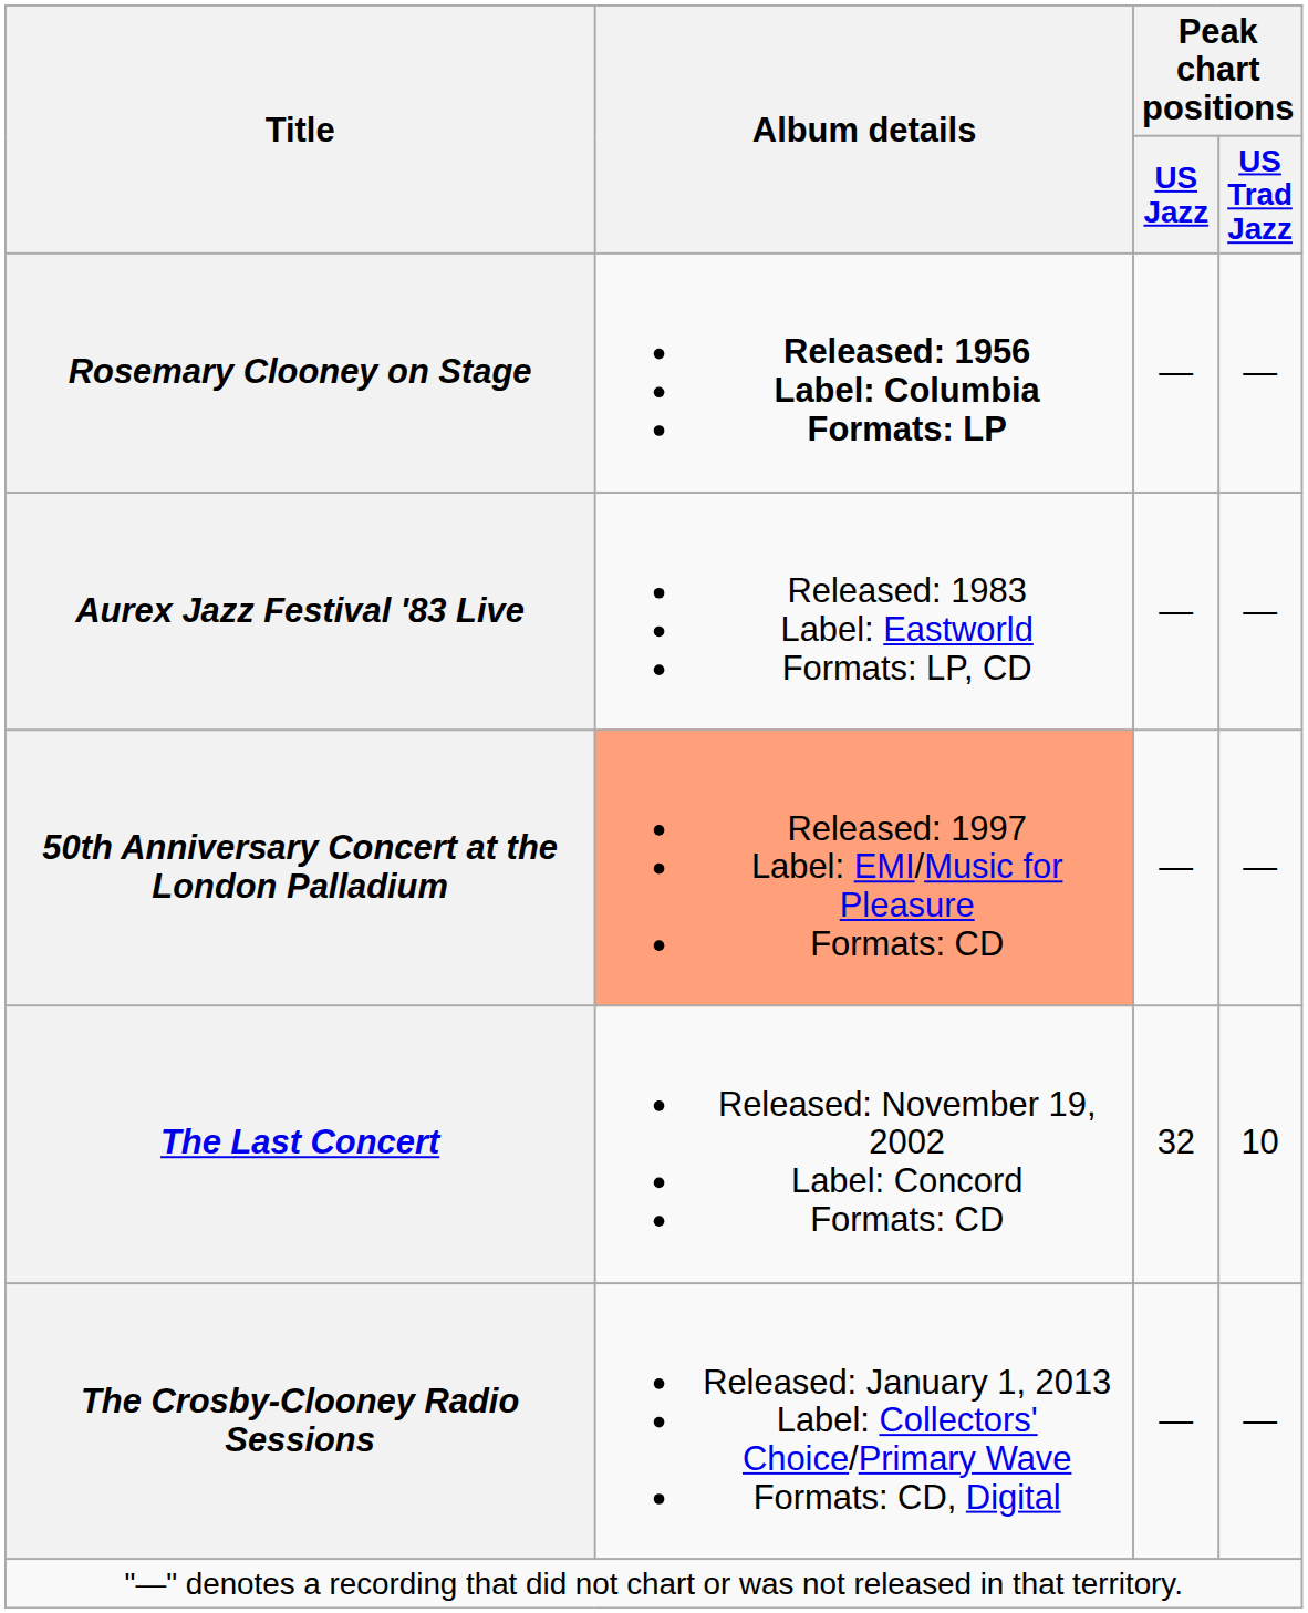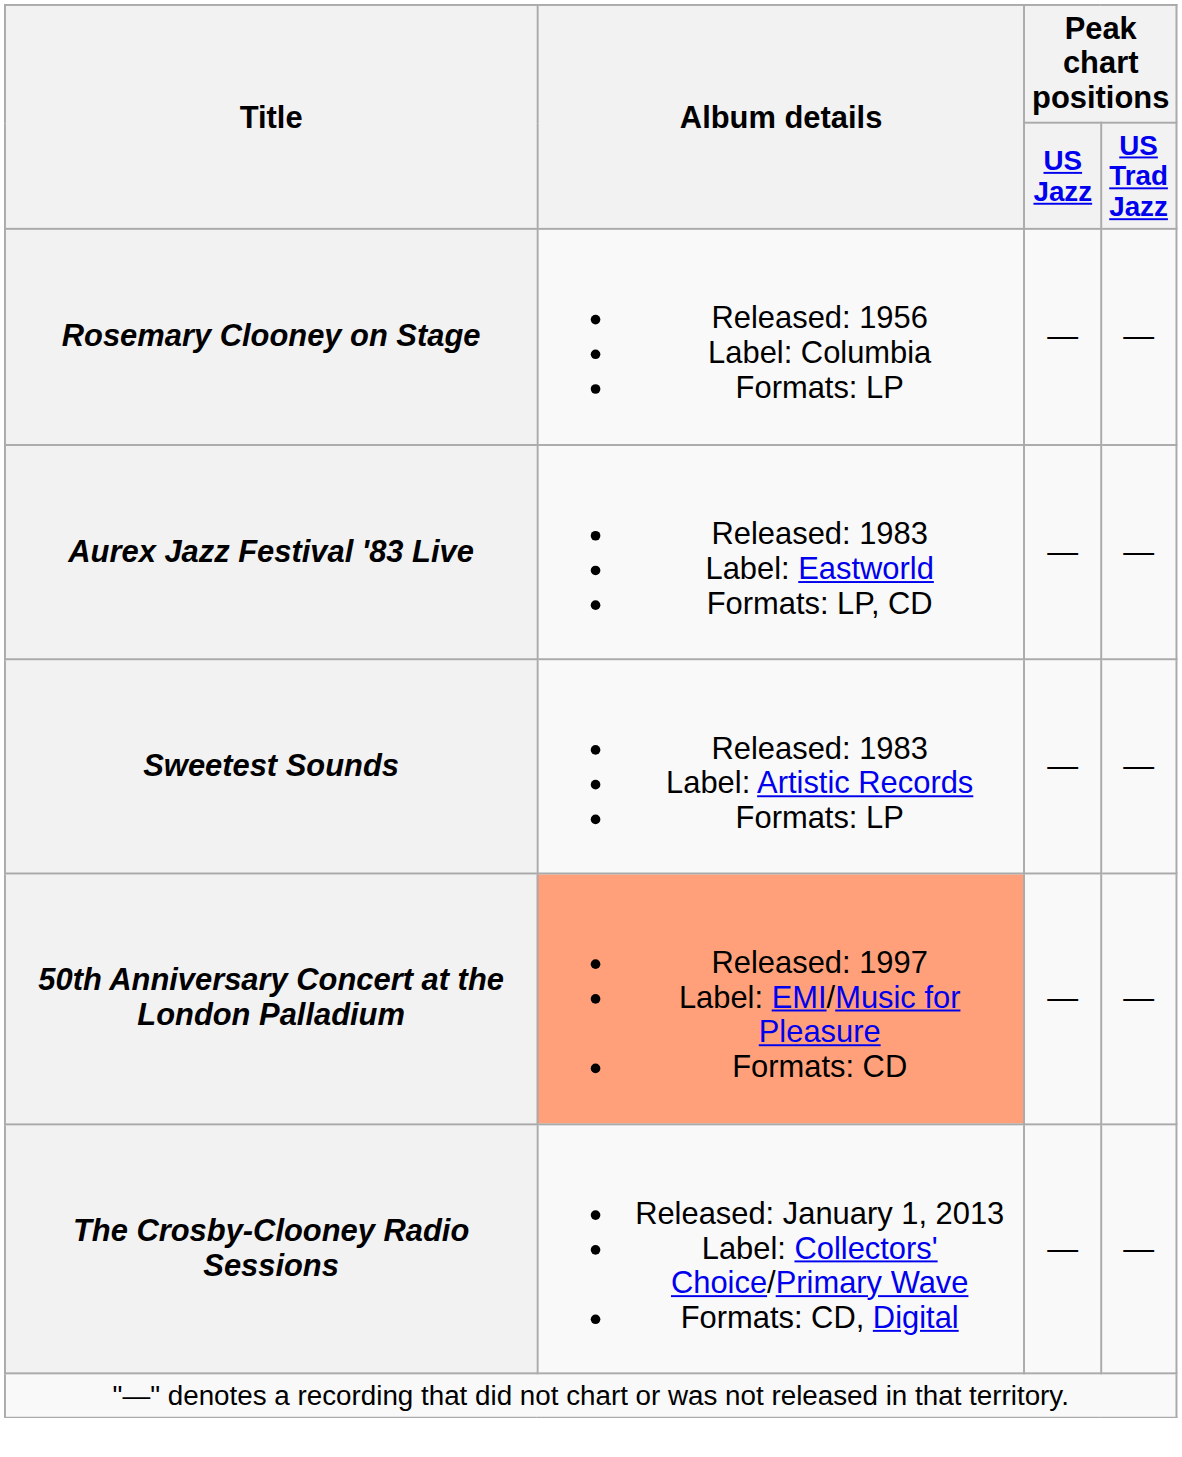Rosemary Clooney on Stage | Album details: bold -> normal
+ row: Sweetest Sounds | Released: 1983 Label: Artistic Records Formats: LP | — | —
- row: The Last Concert | Released: November 19, 2002 Label: Concord Formats: CD | 32 | 10
